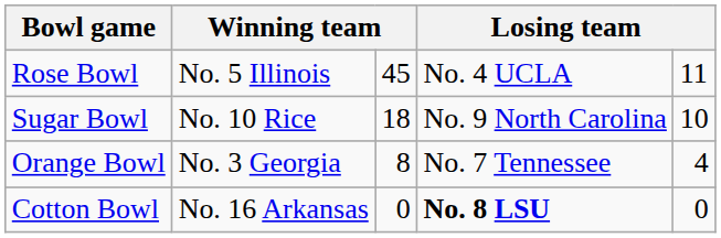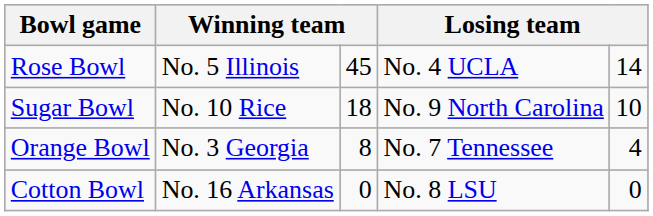Rose Bowl | column 5: 11 -> 14
Cotton Bowl | column 4: bold -> normal
